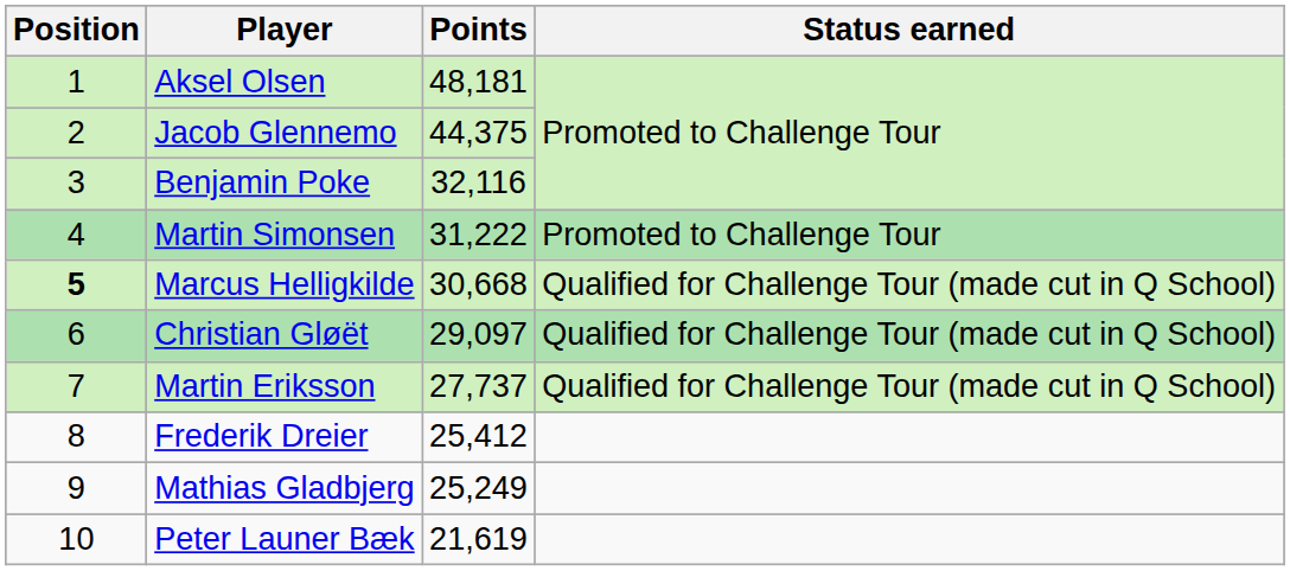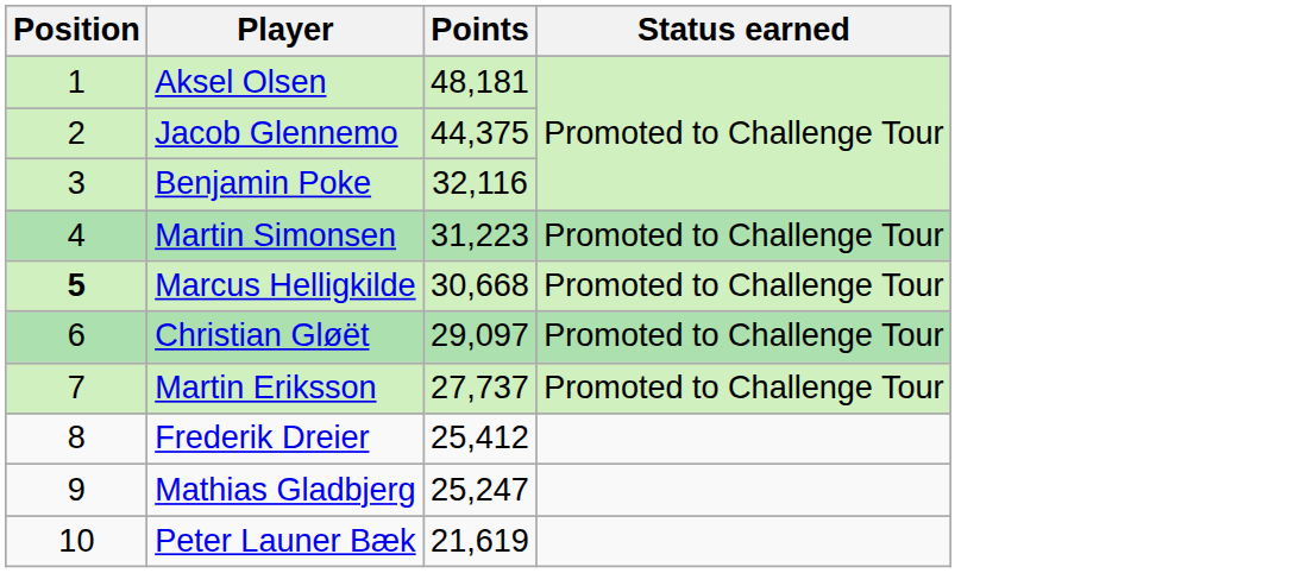Martin Simonsen | Points: 31,222 -> 31,223
Marcus Helligkilde | Status earned: Qualified for Challenge Tour (made cut in Q School) -> Promoted to Challenge Tour
Christian Gløët | Status earned: Qualified for Challenge Tour (made cut in Q School) -> Promoted to Challenge Tour
Martin Eriksson | Status earned: Qualified for Challenge Tour (made cut in Q School) -> Promoted to Challenge Tour
Mathias Gladbjerg | Points: 25,249 -> 25,247
